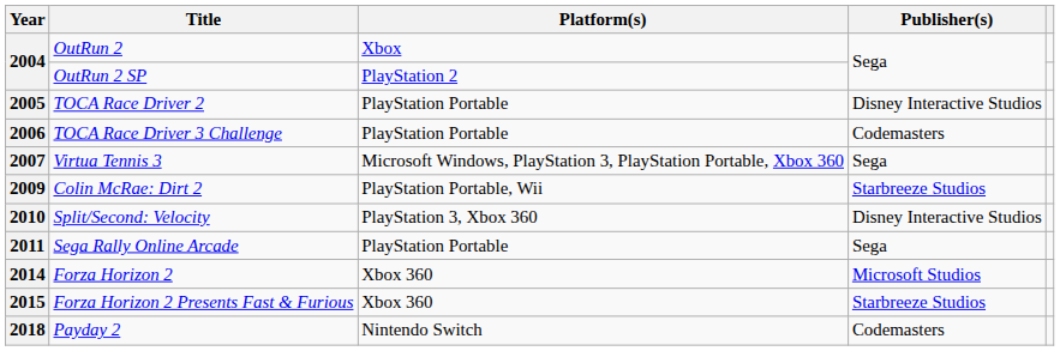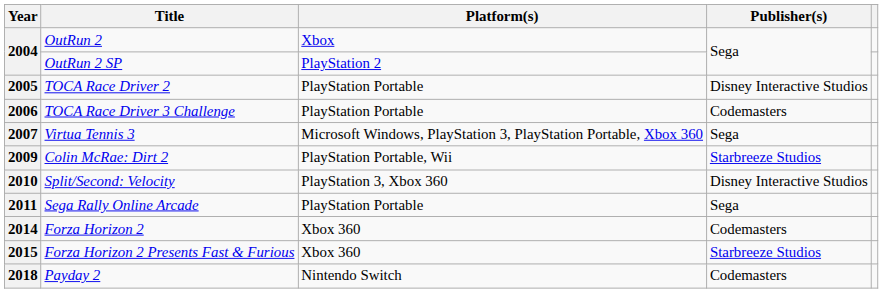2014 | Publisher(s): Microsoft Studios -> Codemasters
